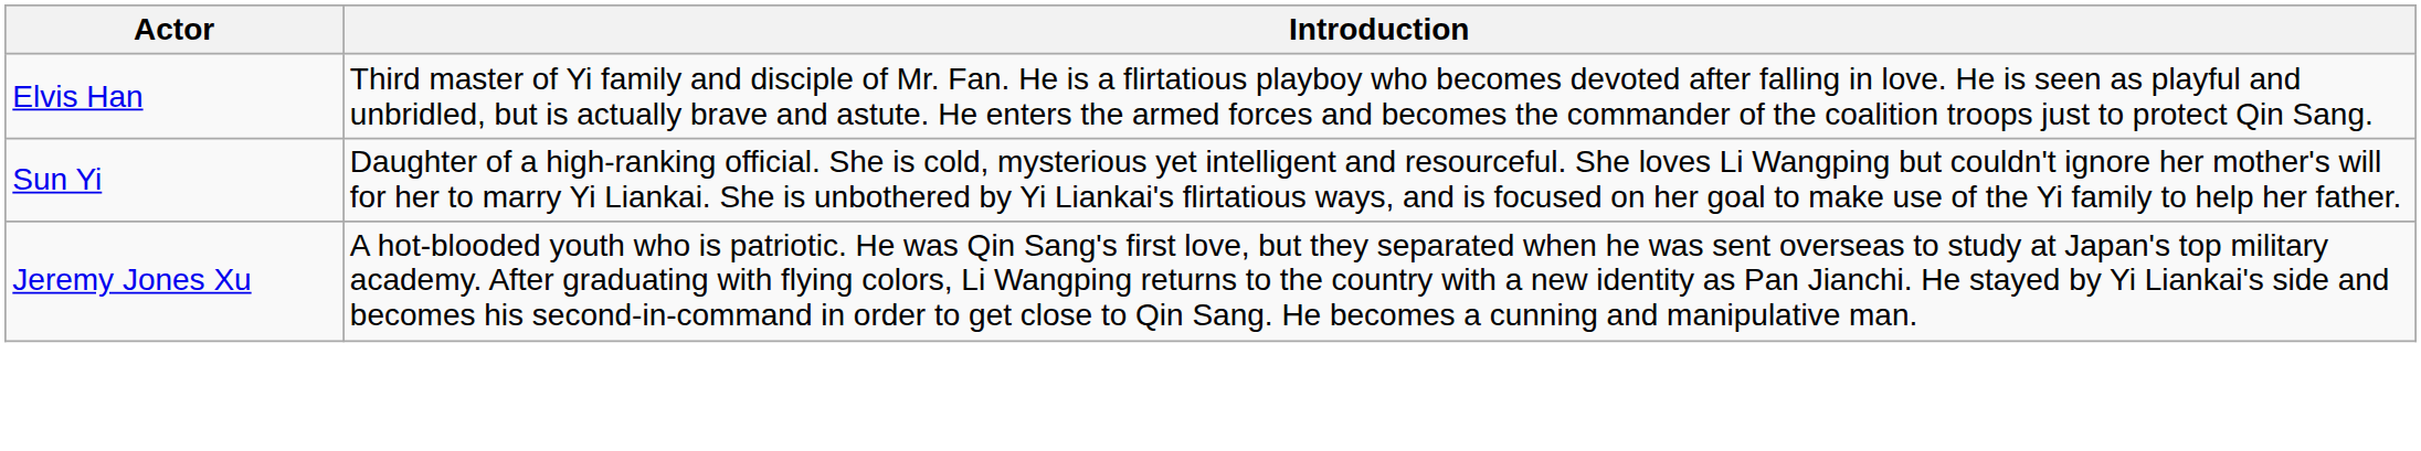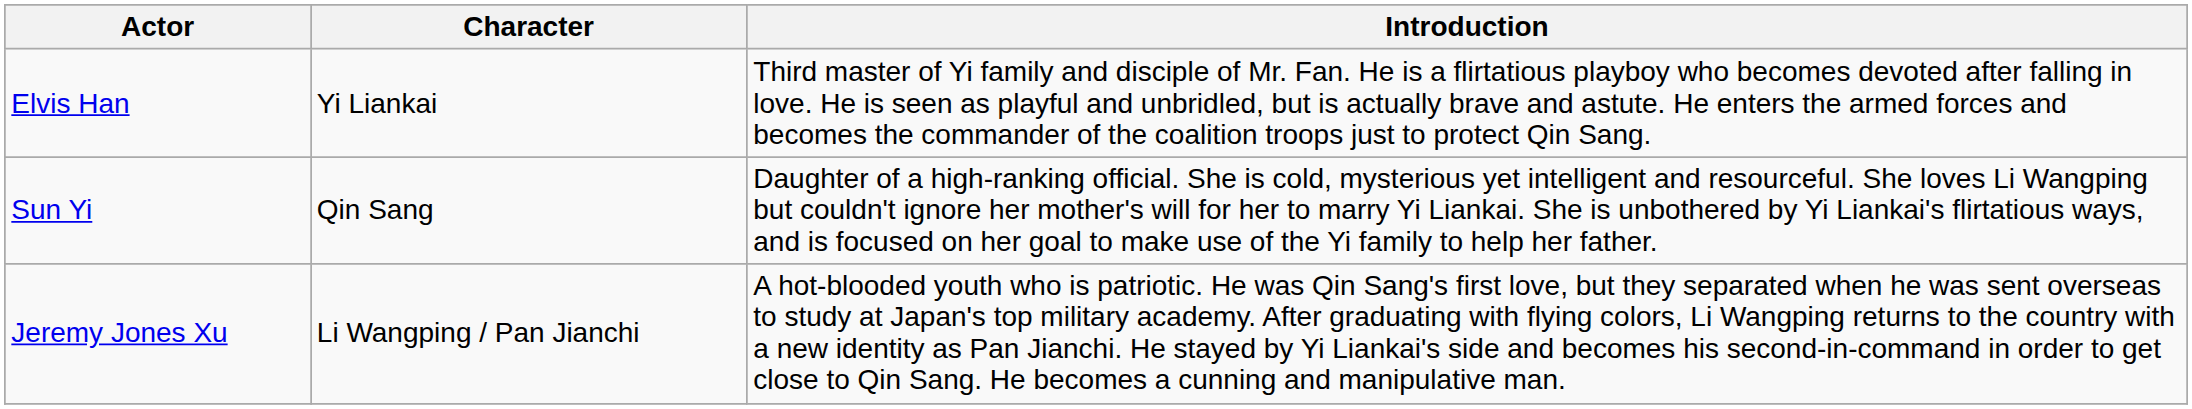+ column: Character | Yi Liankai | Qin Sang | Li Wangping / Pan Jianchi
